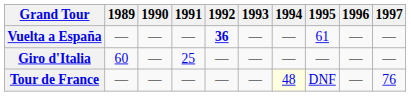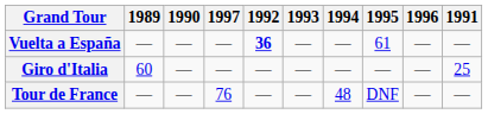columns swapped: 1991 <-> 1997
Tour de France | 1994: lightyellow background -> no background
